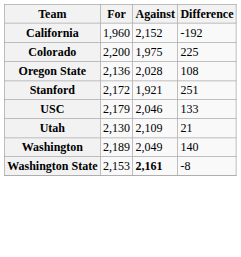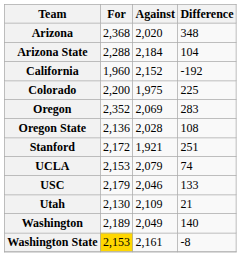+ row: Arizona | 2,368 | 2,020 | 348
+ row: Arizona State | 2,288 | 2,184 | 104
+ row: Oregon | 2,352 | 2,069 | 283
+ row: UCLA | 2,153 | 2,079 | 74
Washington State | For: no background -> gold background
Washington State | Against: bold -> normal
